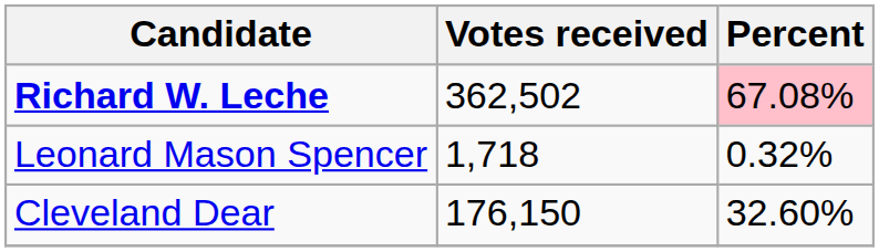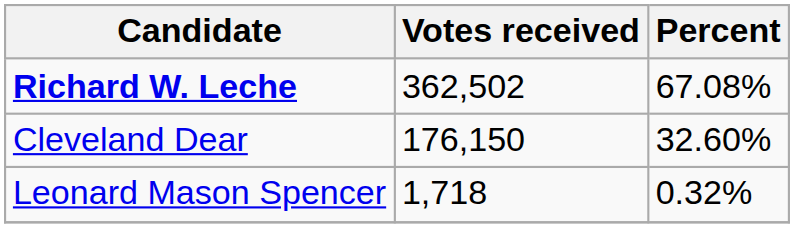Richard W. Leche | Percent: pink background -> no background
rows swapped: Cleveland Dear <-> Leonard Mason Spencer
